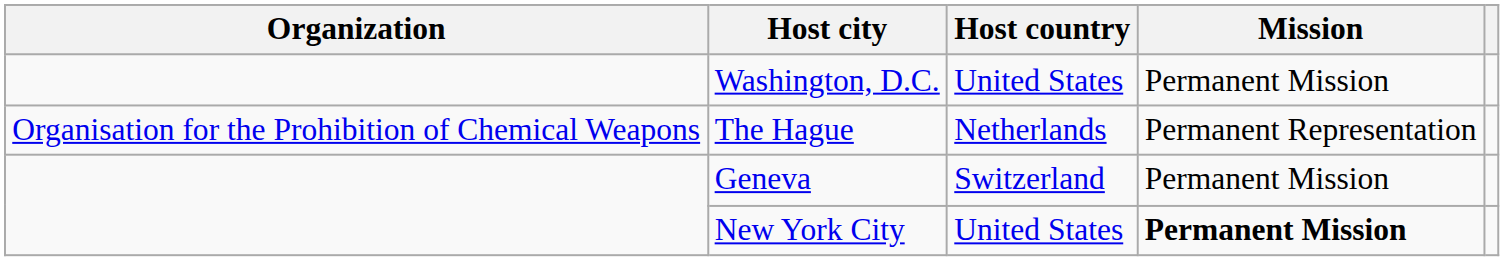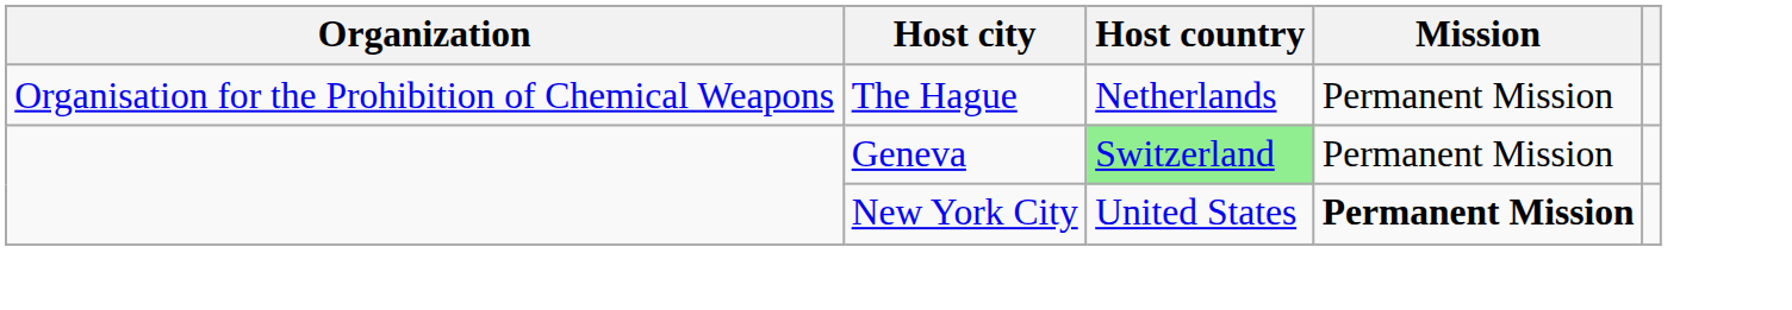- row: Washington, D.C. | United States | Permanent Mission
The Hague | Mission: Permanent Representation -> Permanent Mission
Geneva | Host country: no background -> lightgreen background
